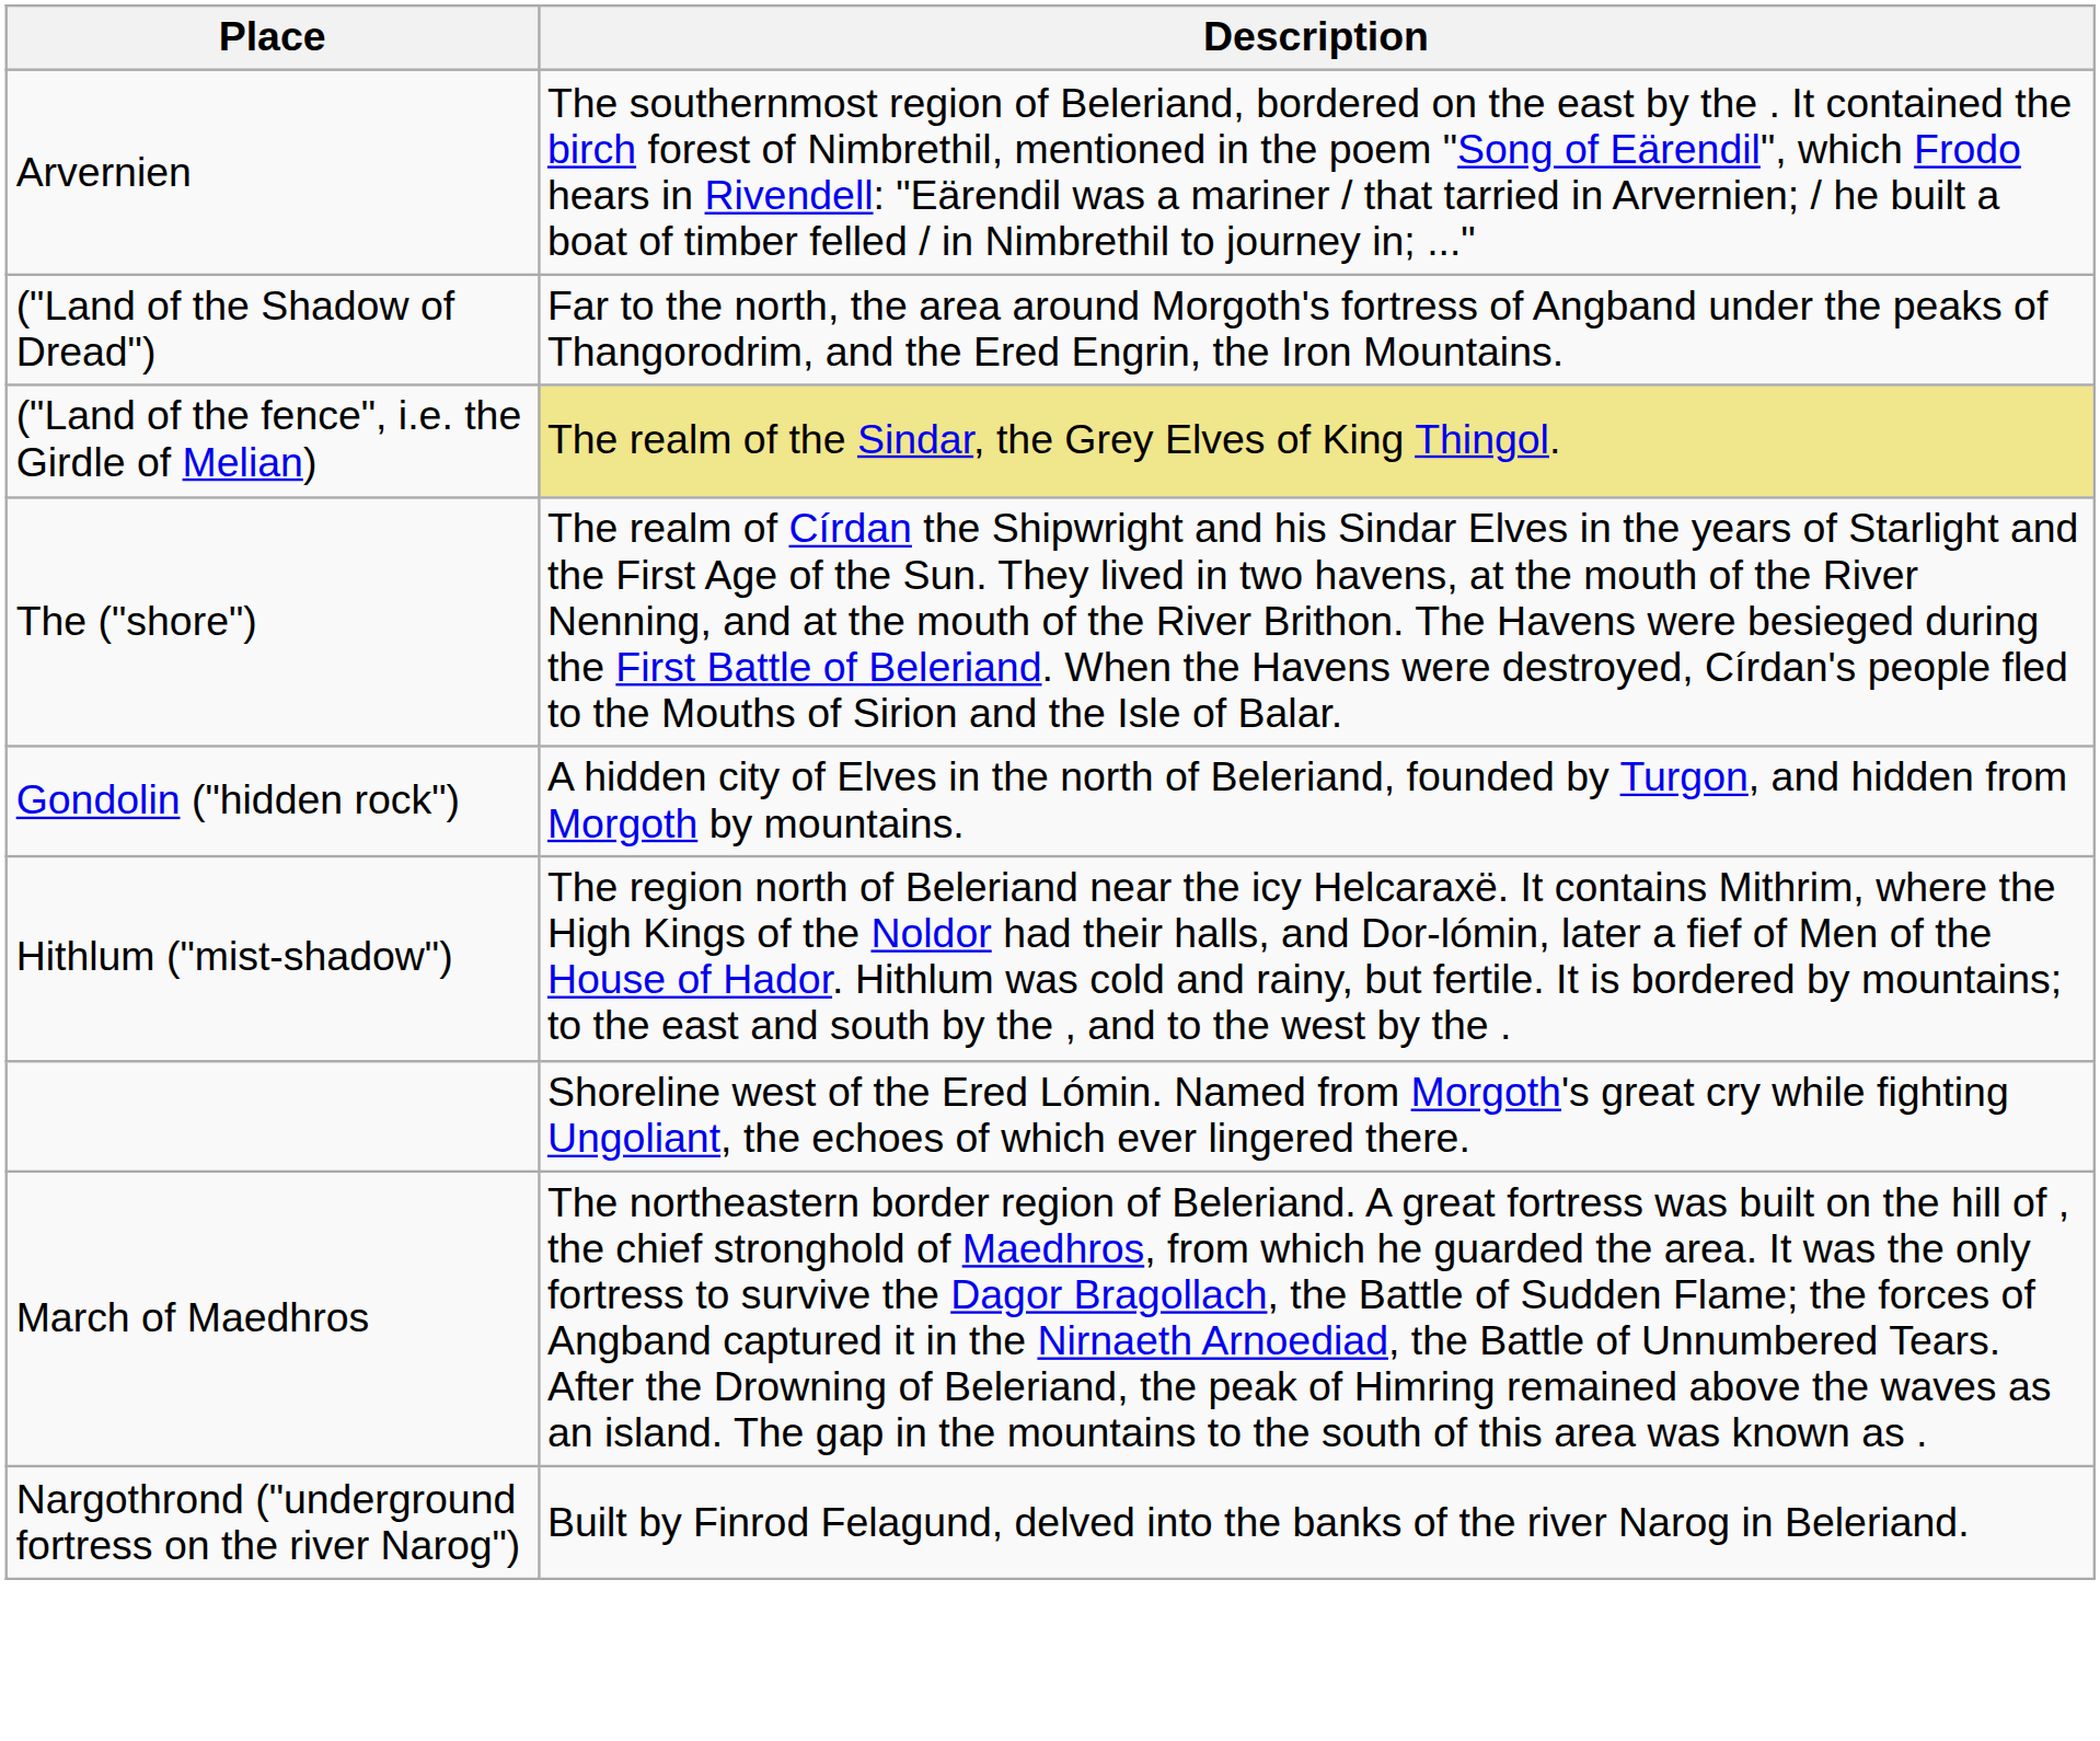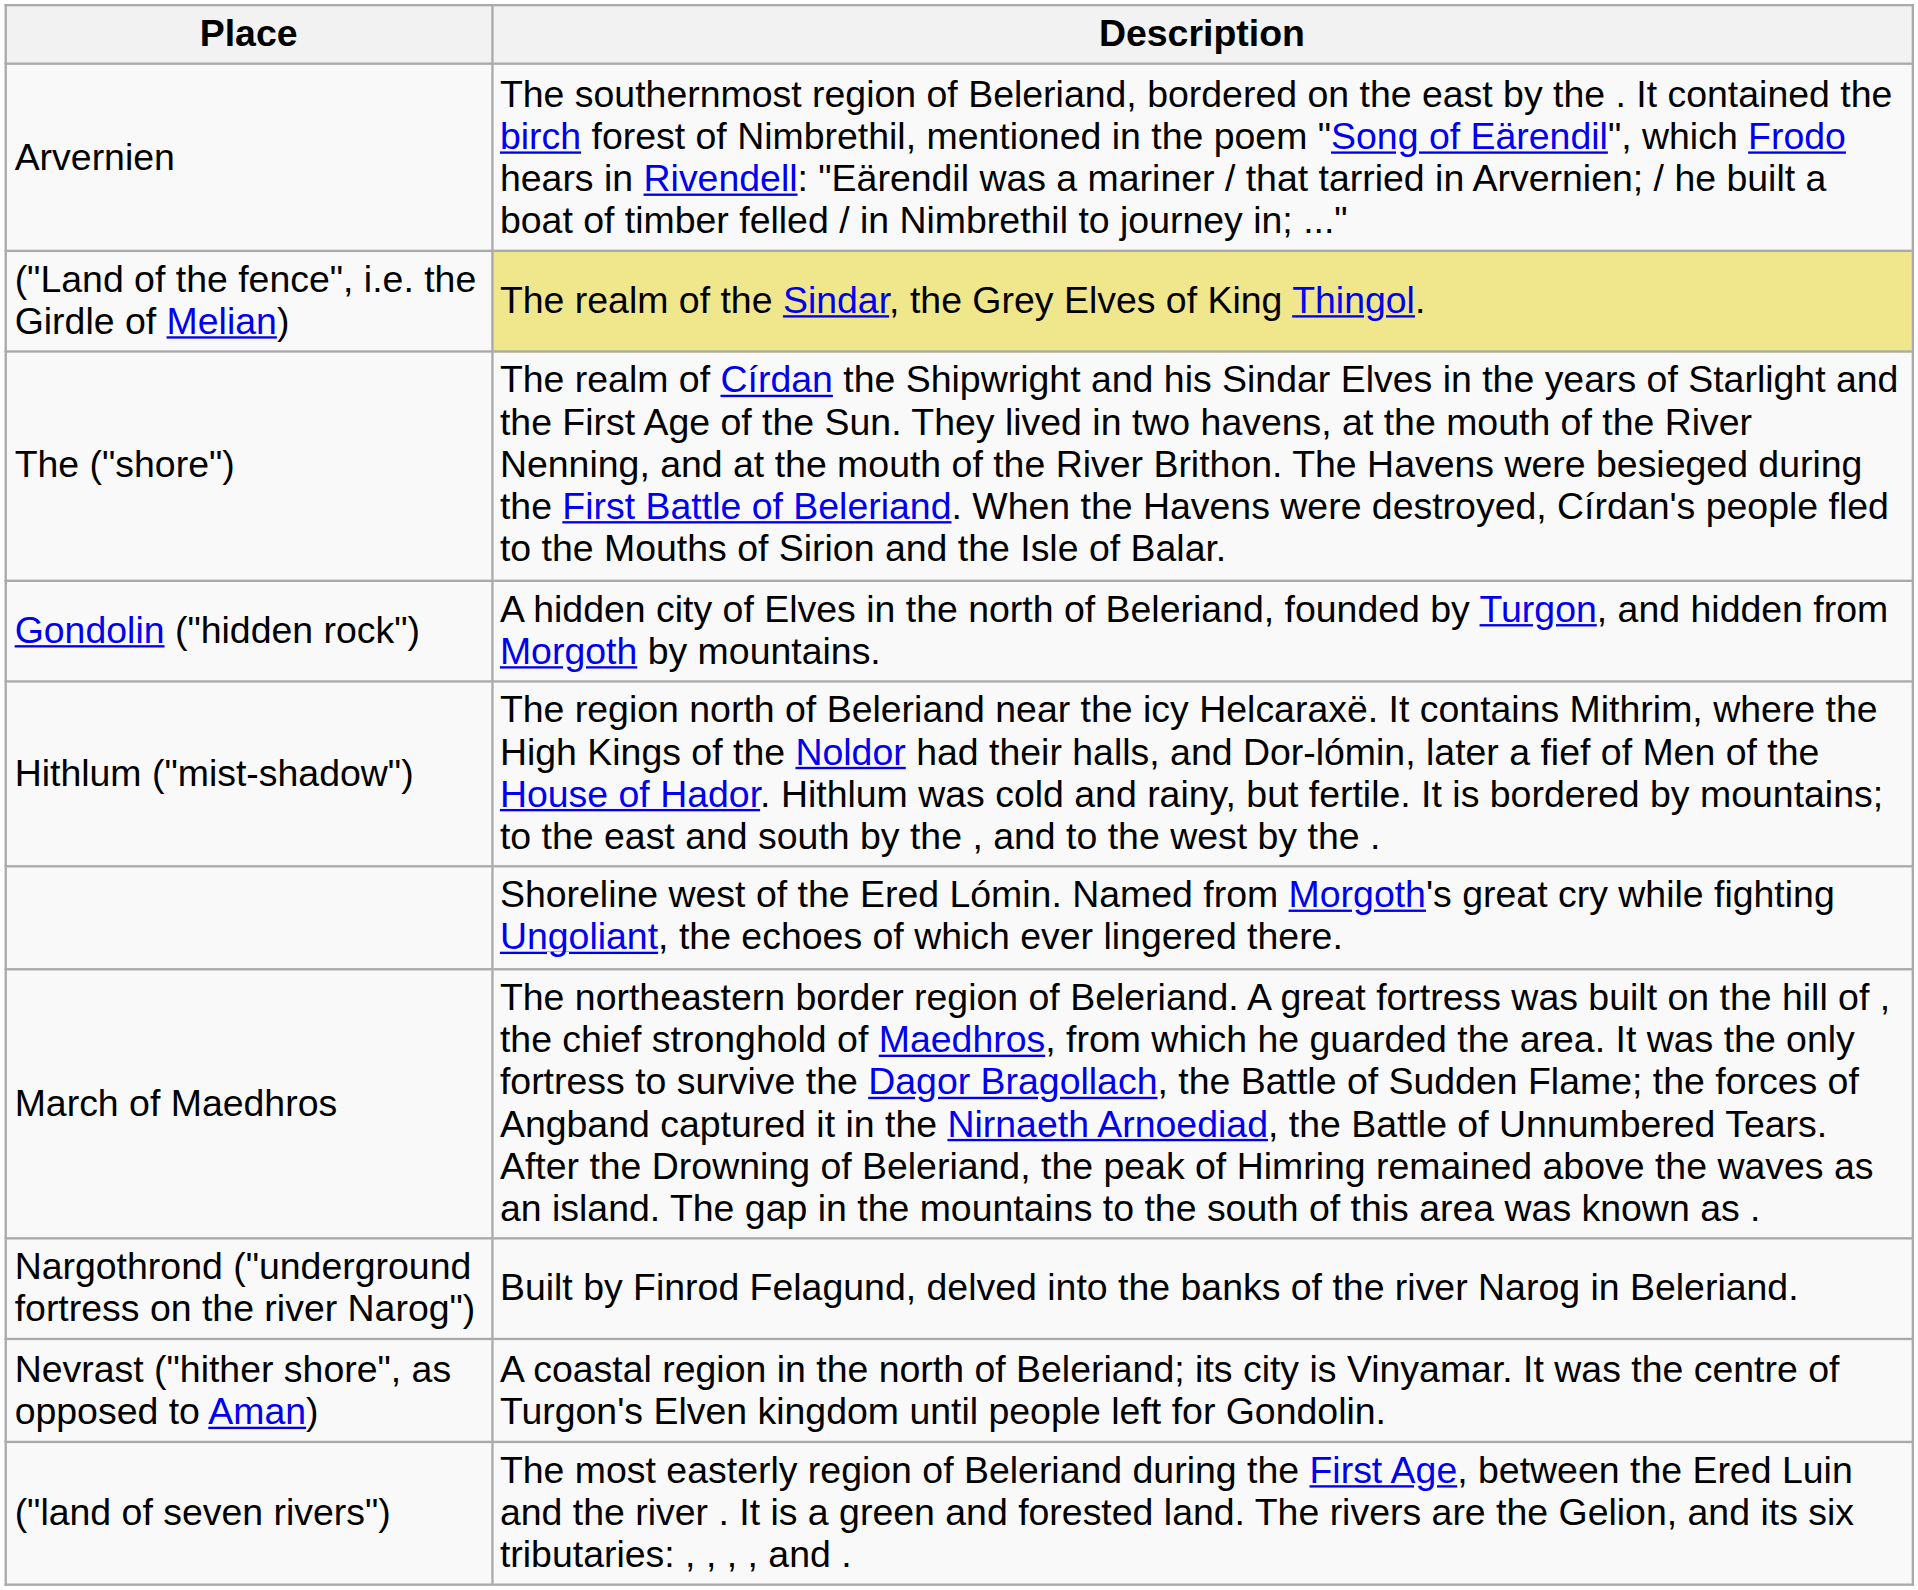- row: ("Land of the Shadow of Dread") | Far to the north, the area around Morgoth's fortress of Angband under the peaks of Thangorodrim, and the Ered Engrin, the Iron Mountains.
+ row: Nevrast ("hither shore", as opposed to Aman) | A coastal region in the north of Beleriand; its city is Vinyamar. It was the centre of Turgon's Elven kingdom until people left for Gondolin.
+ row: ("land of seven rivers") | The most easterly region of Beleriand during the First Age, between the Ered Luin and the river . It is a green and forested land. The rivers are the Gelion, and its six tributaries: , , , , and .
